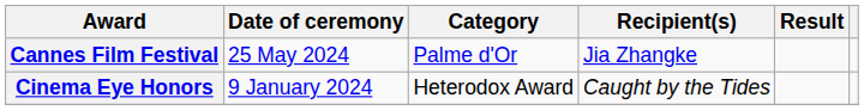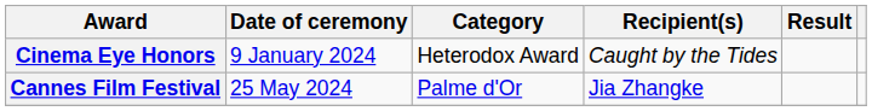rows swapped: Cannes Film Festival <-> Cinema Eye Honors
